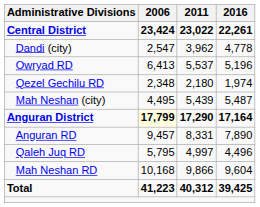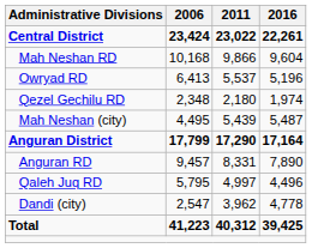rows swapped: Mah Neshan RD <-> Dandi (city)
Anguran District | 2006: lightyellow background -> no background
